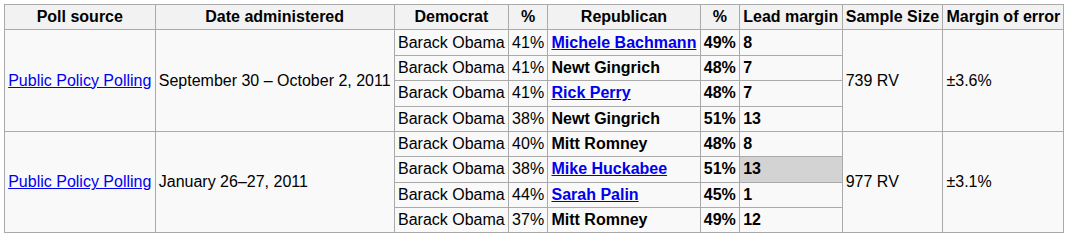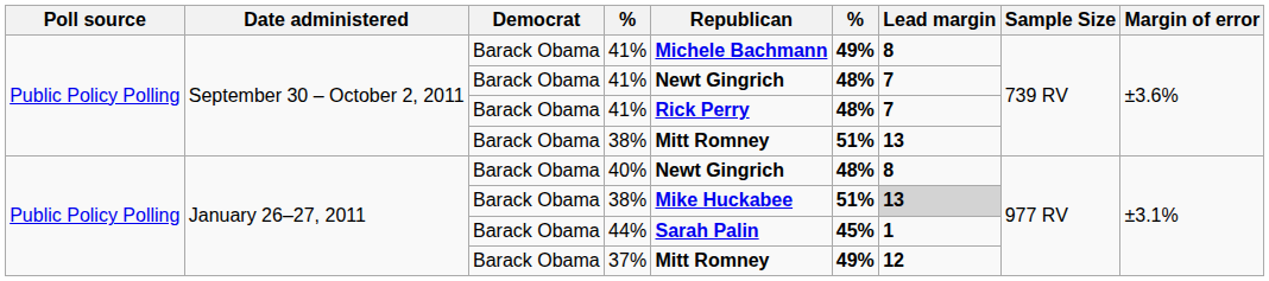September 30 – October 2, 2011 / 38% | Republican: Newt Gingrich -> Mitt Romney
40% | Republican: Mitt Romney -> Newt Gingrich
